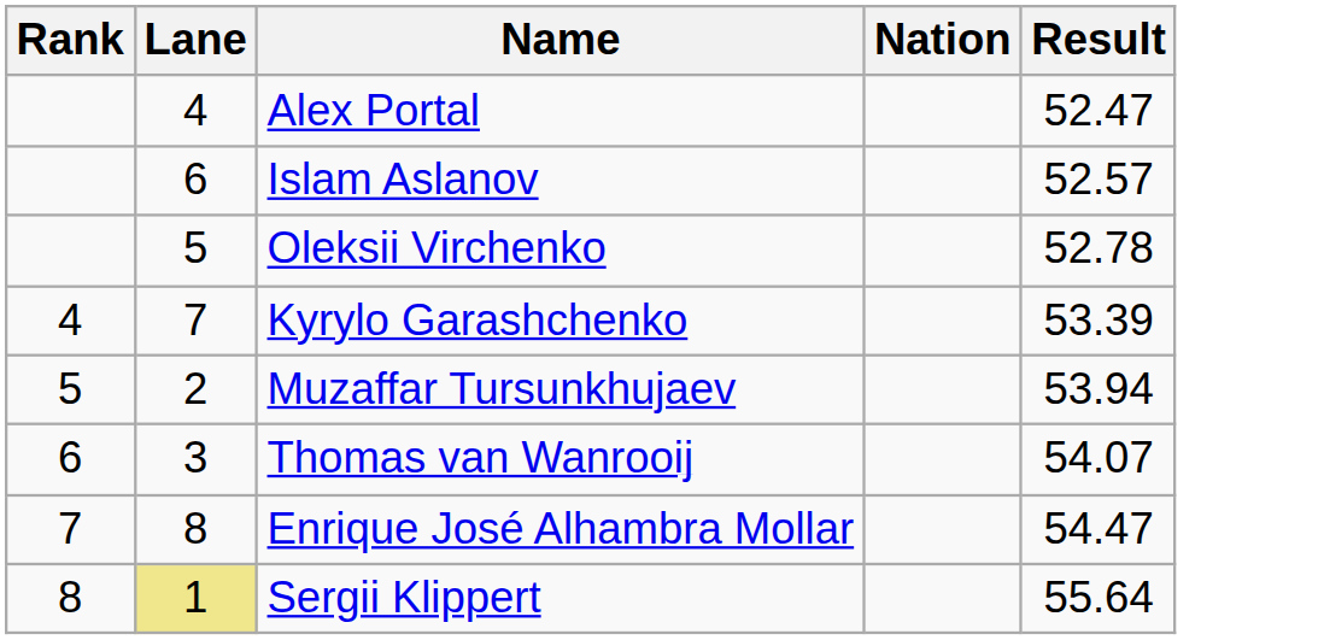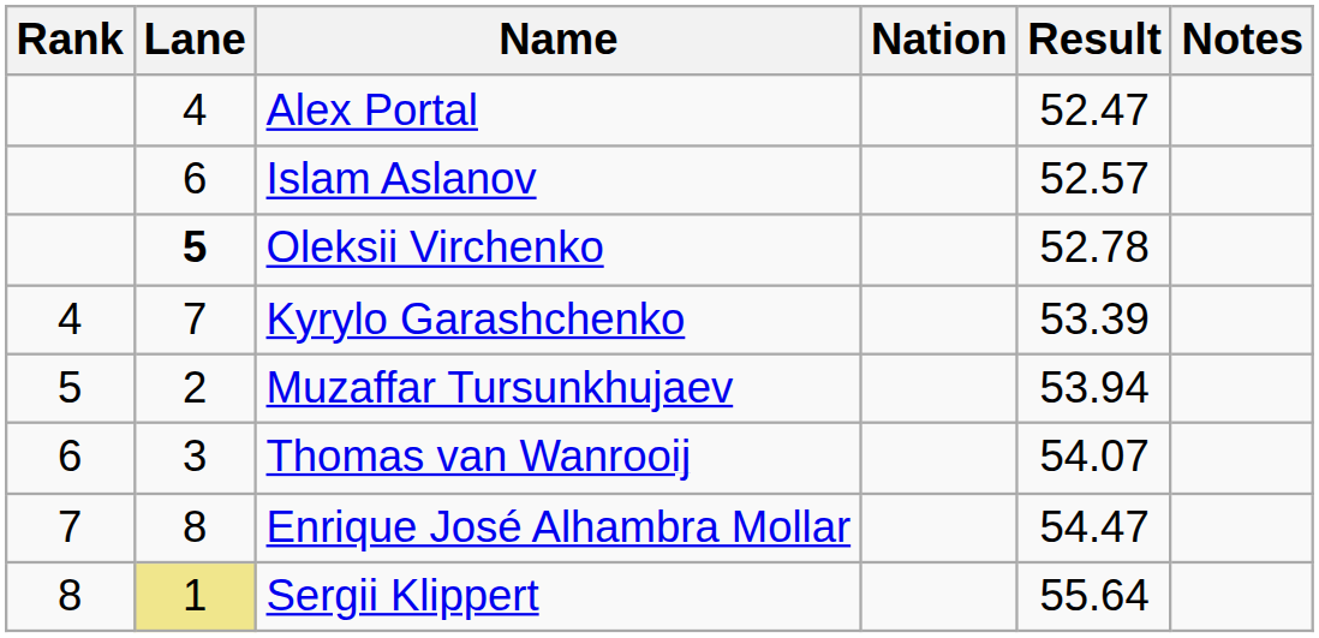+ column: Notes
Oleksii Virchenko | Lane: normal -> bold
